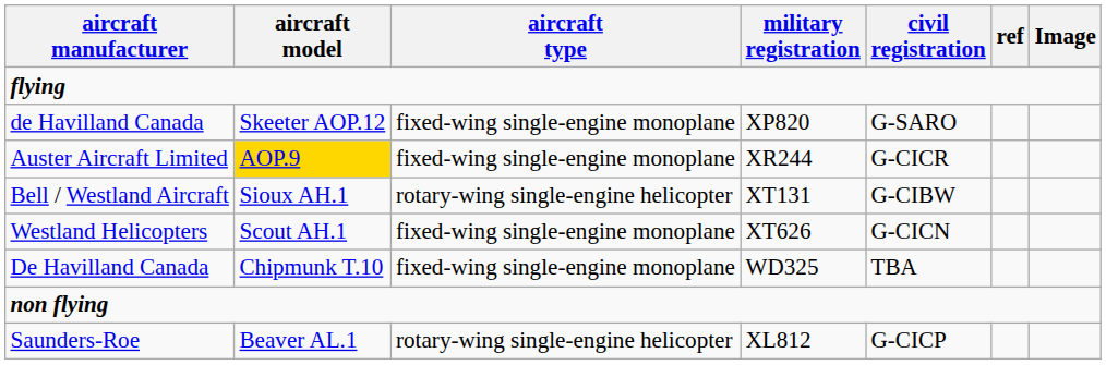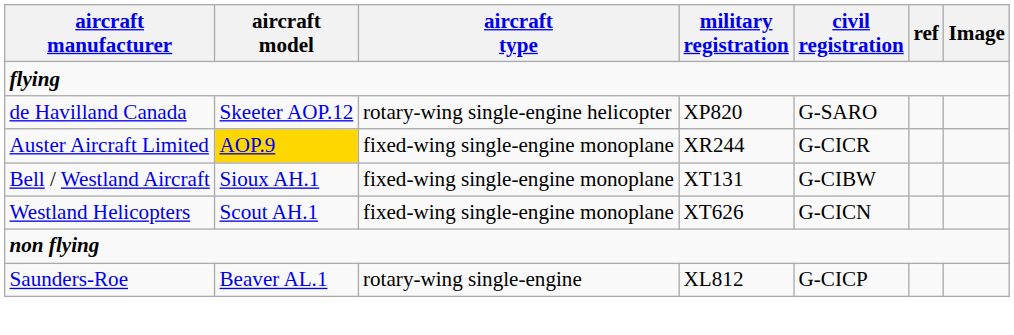de Havilland Canada | aircraft type: fixed-wing single-engine monoplane -> rotary-wing single-engine helicopter
Bell / Westland Aircraft | aircraft type: rotary-wing single-engine helicopter -> fixed-wing single-engine monoplane
- row: De Havilland Canada | Chipmunk T.10 | fixed-wing single-engine monoplane | WD325 | TBA
Saunders-Roe | aircraft type: rotary-wing single-engine helicopter -> rotary-wing single-engine
